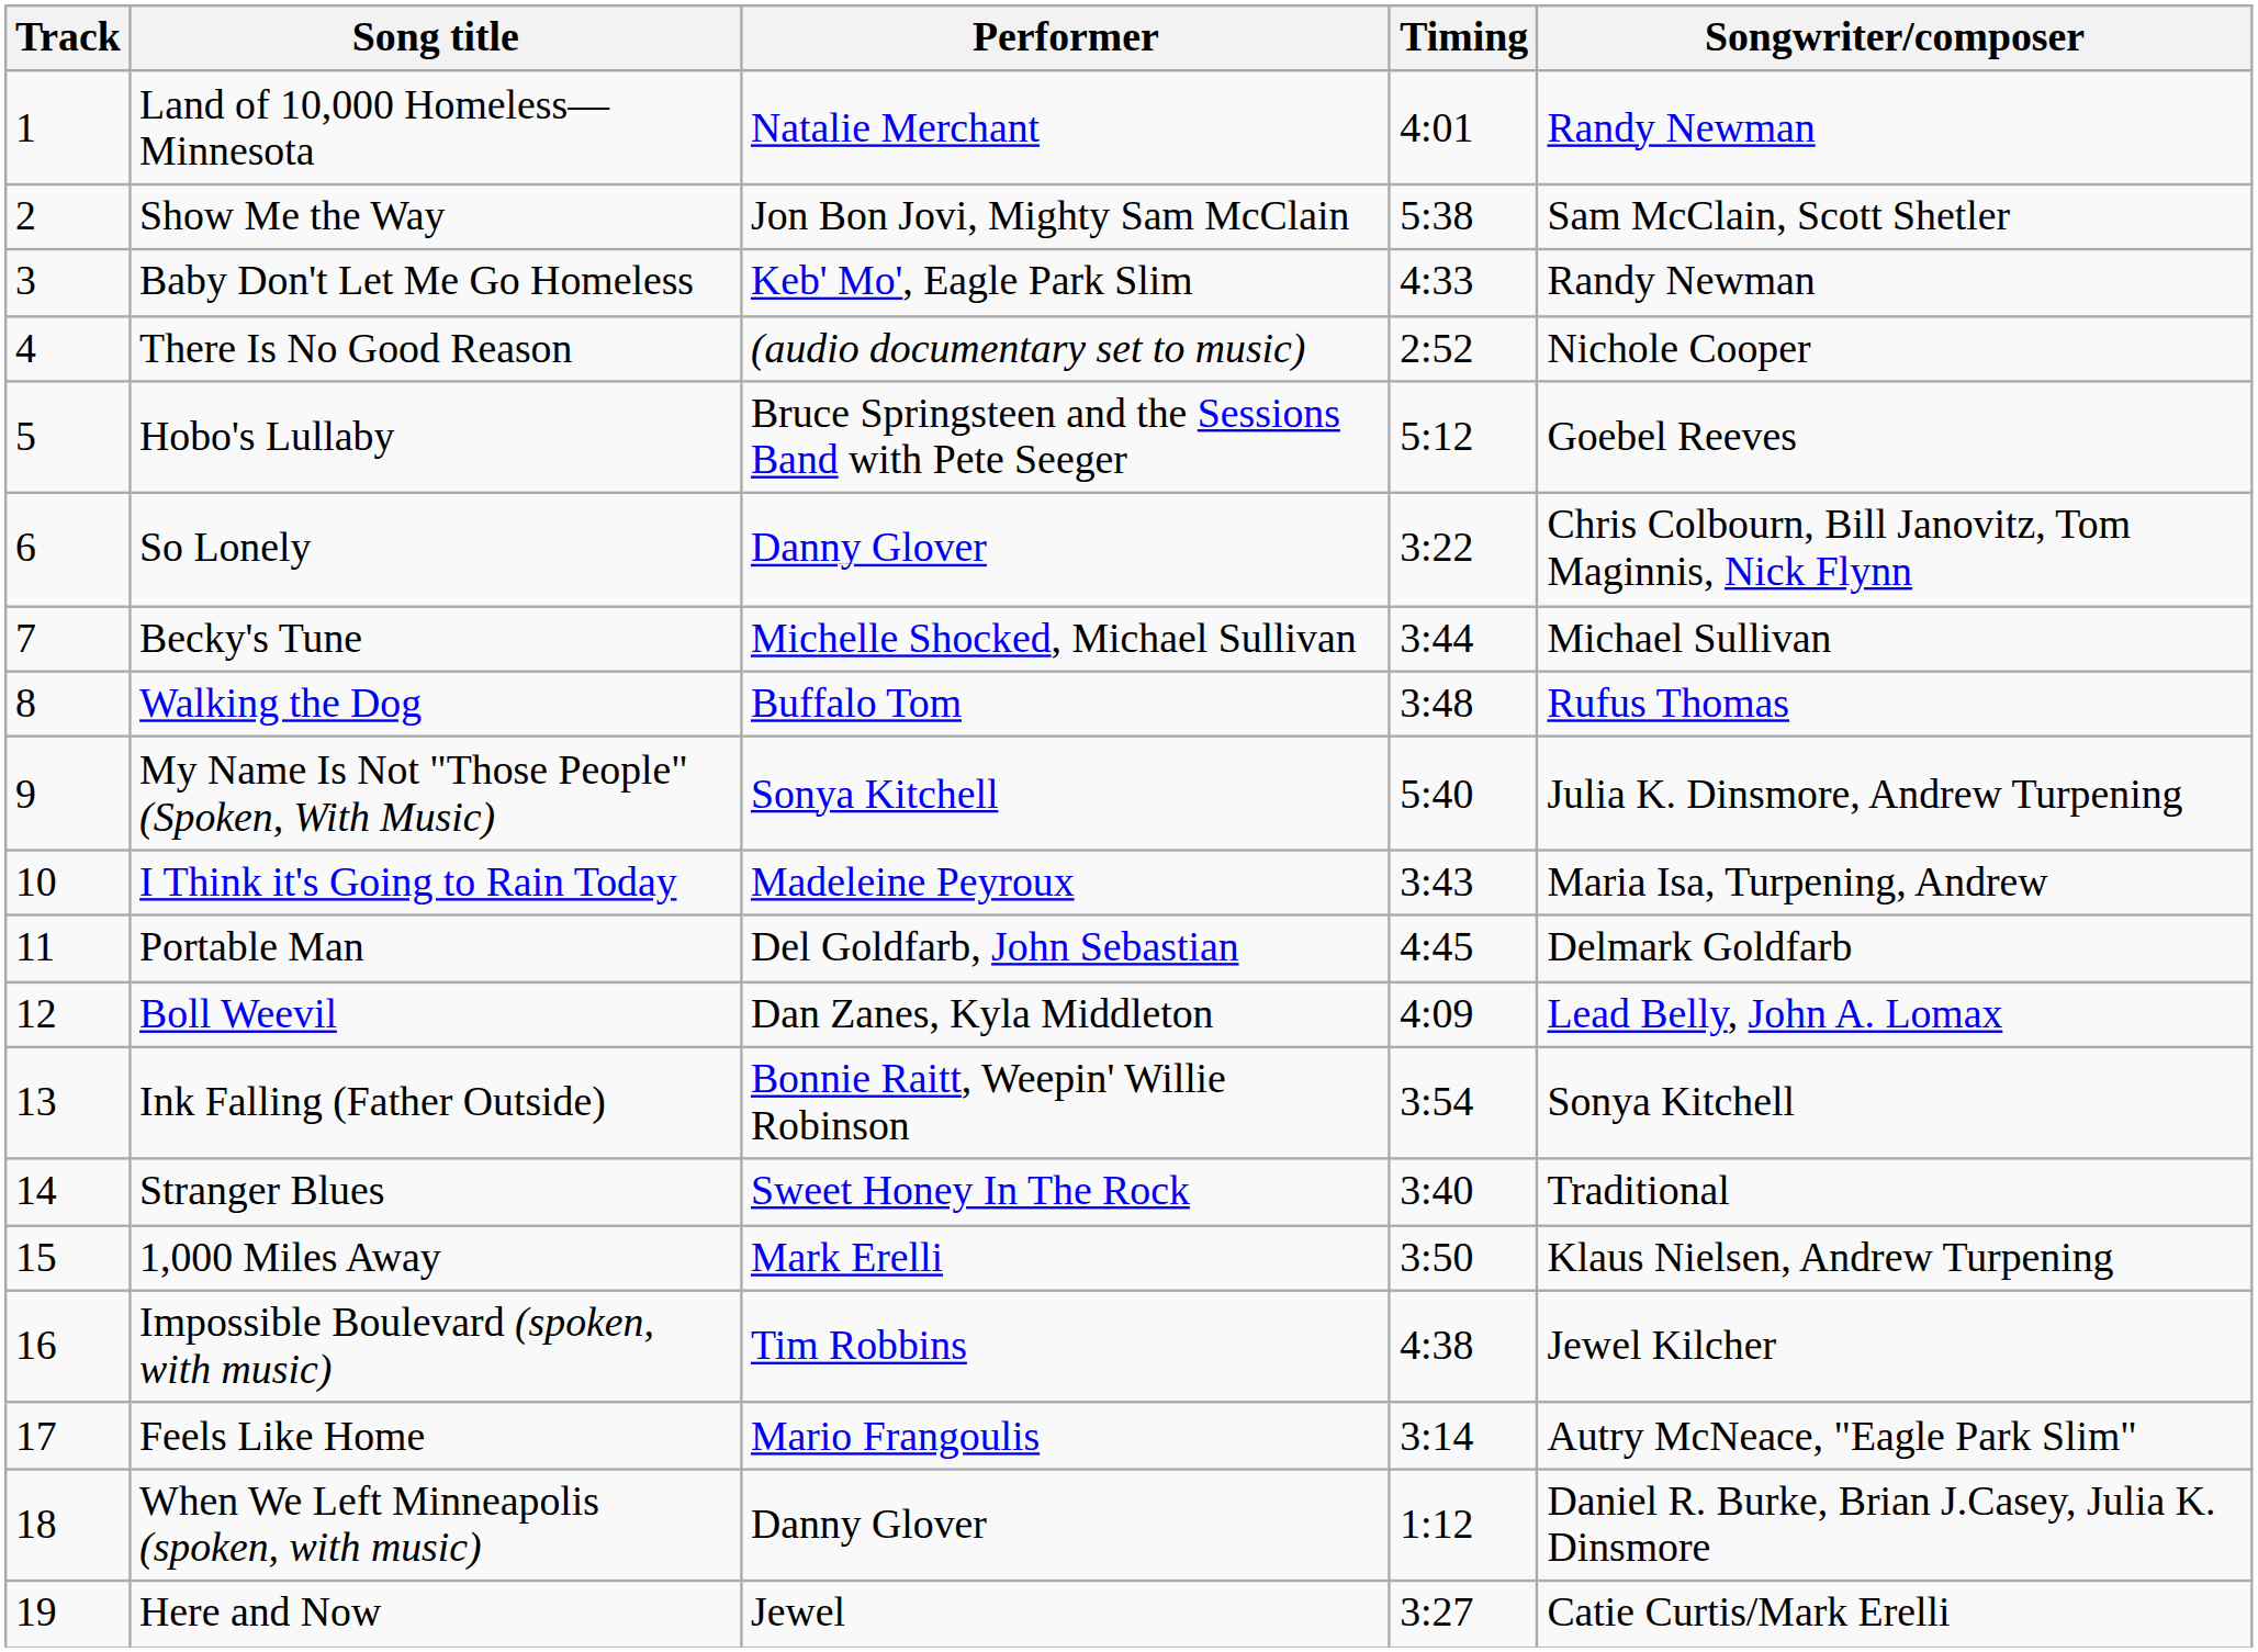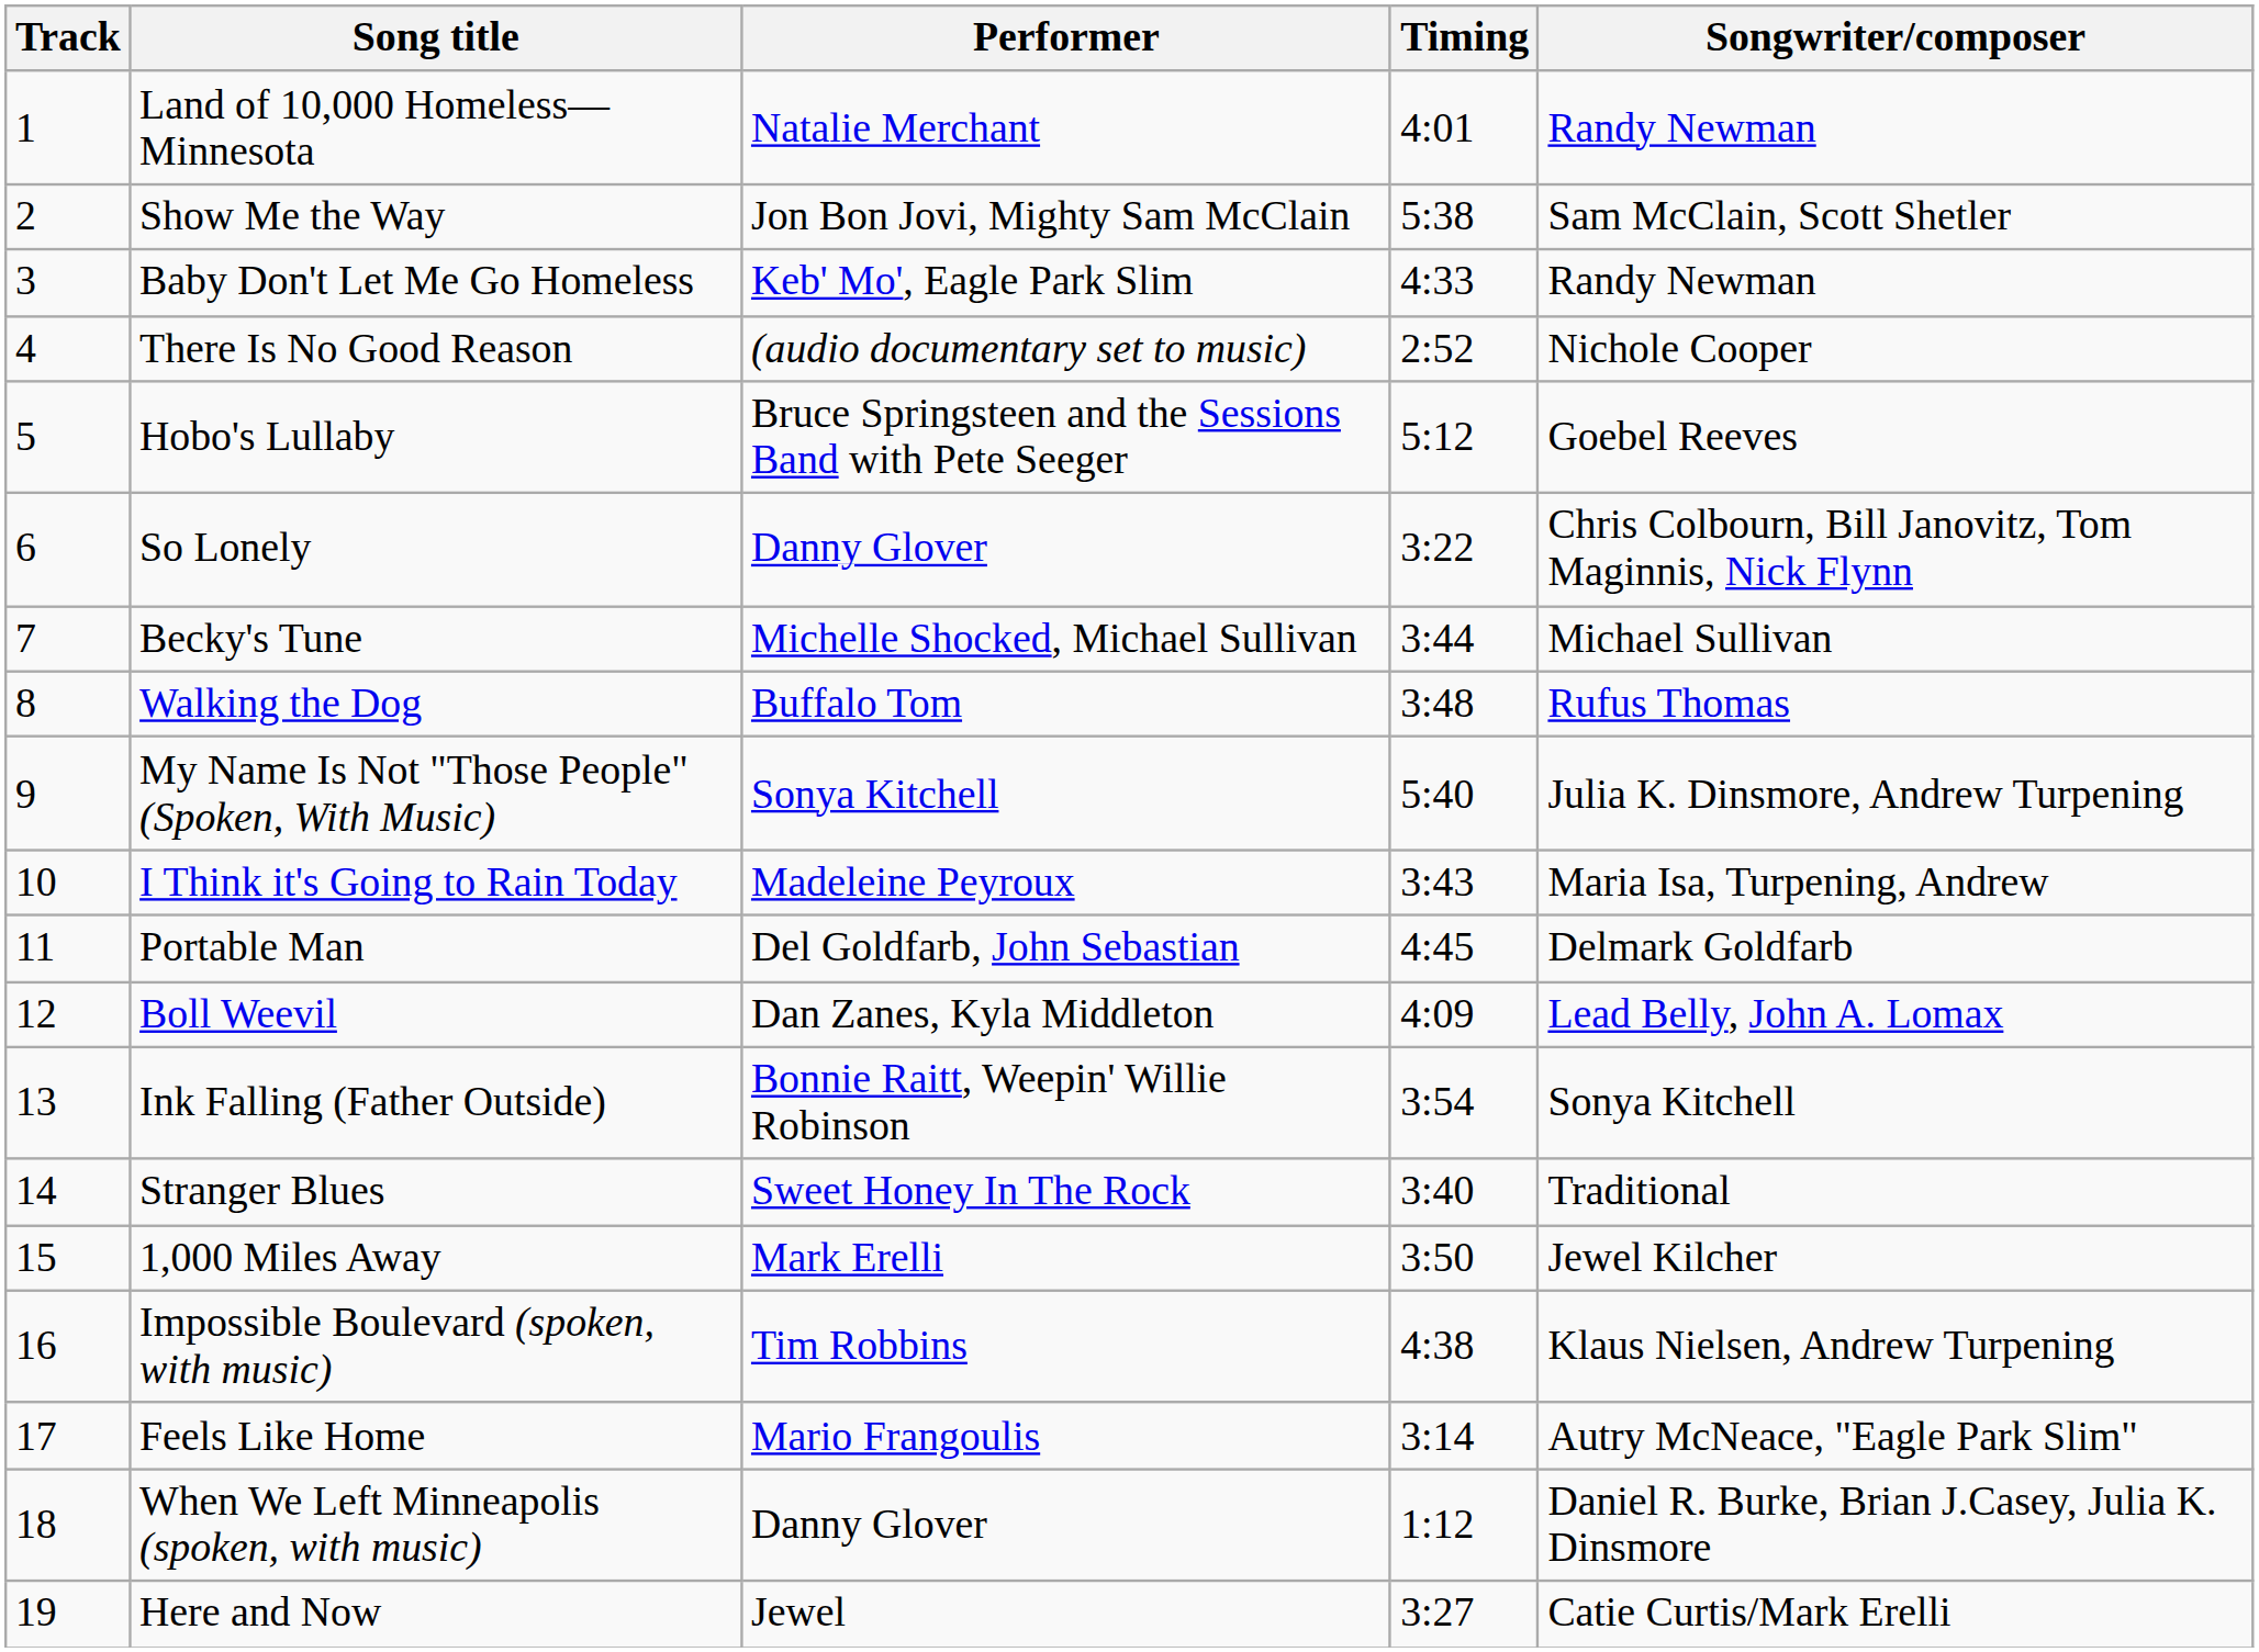1,000 Miles Away | Songwriter/composer: Klaus Nielsen, Andrew Turpening -> Jewel Kilcher
Impossible Boulevard (spoken, with music) | Songwriter/composer: Jewel Kilcher -> Klaus Nielsen, Andrew Turpening
